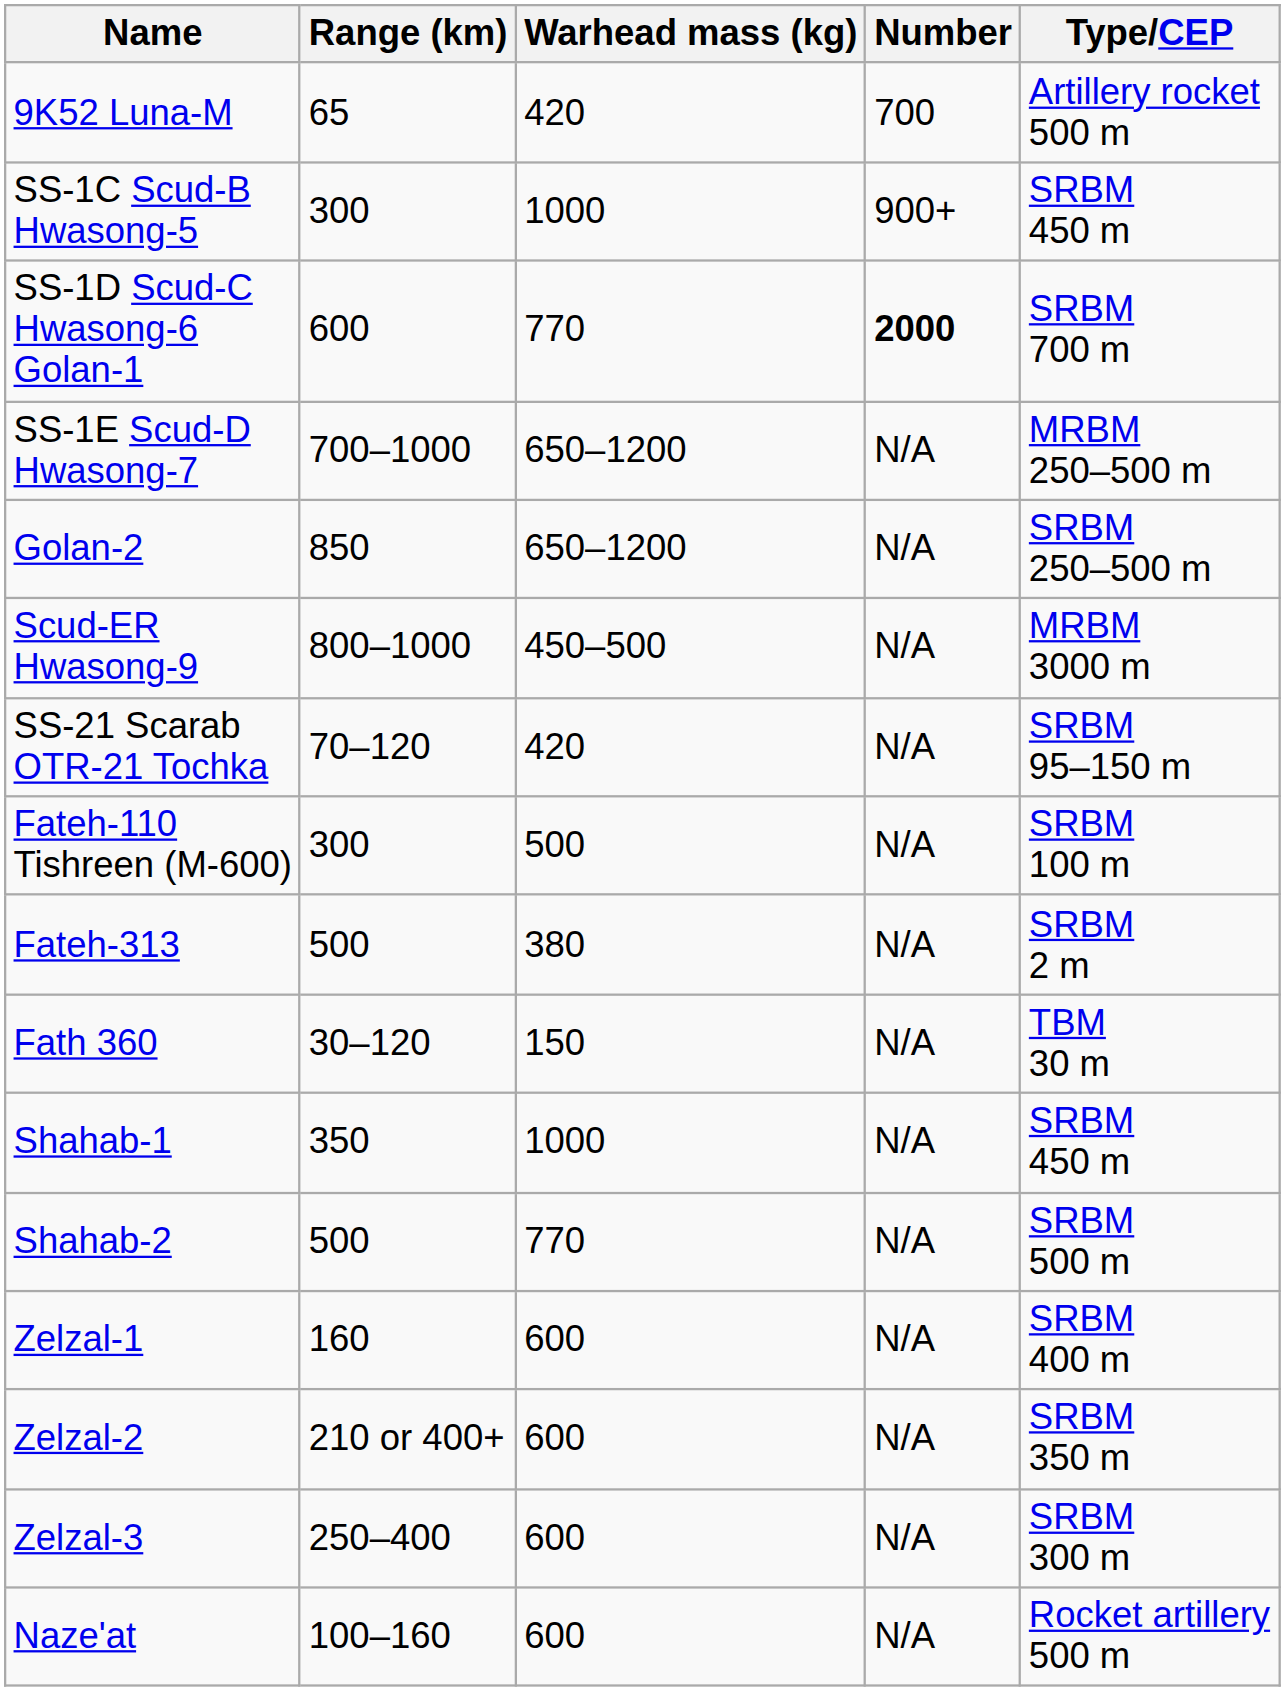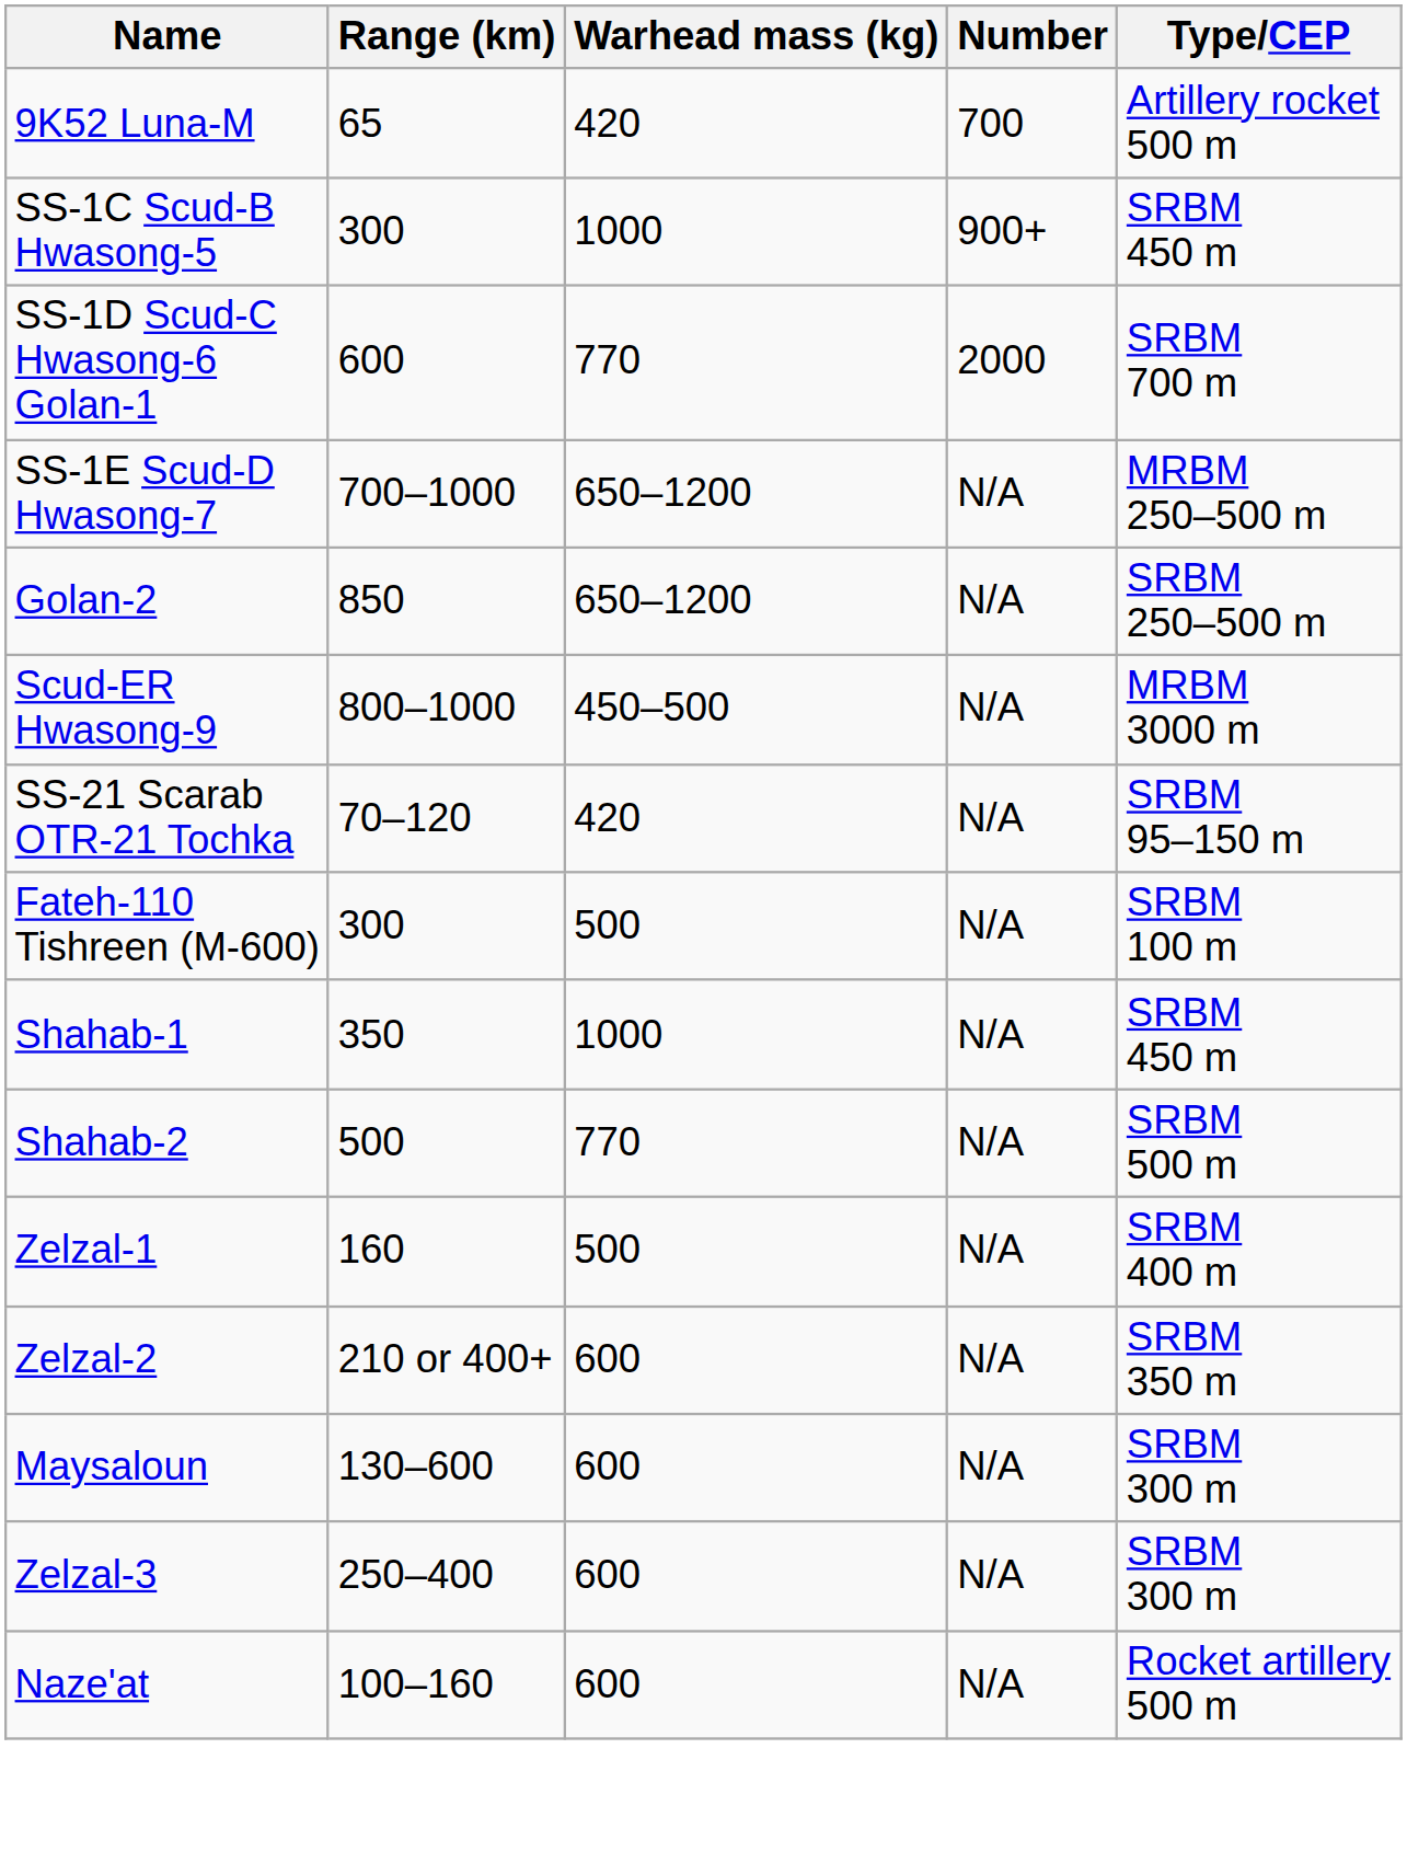SS-1D Scud-C Hwasong-6 Golan-1 | Number: bold -> normal
- row: Fateh-313 | 500 | 380 | N/A | SRBM 2 m
- row: Fath 360 | 30–120 | 150 | N/A | TBM 30 m
Zelzal-1 | Warhead mass (kg): 600 -> 500
+ row: Maysaloun | 130–600 | 600 | N/A | SRBM 300 m
